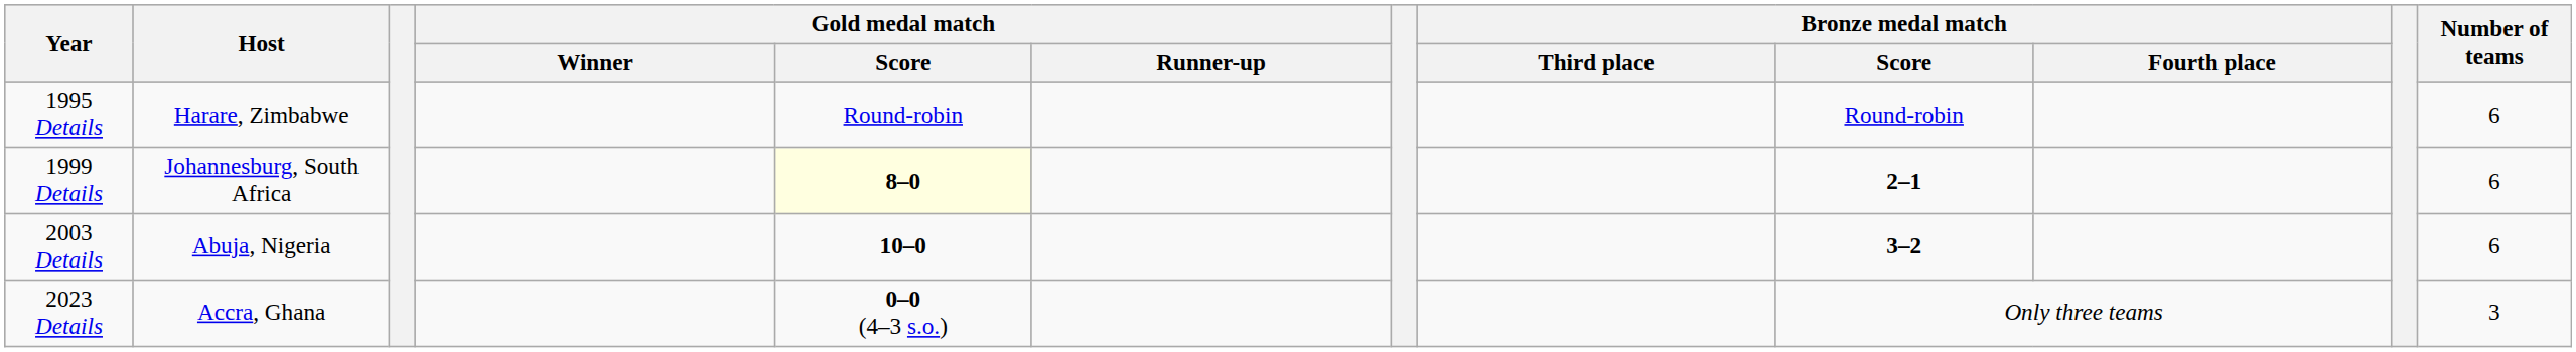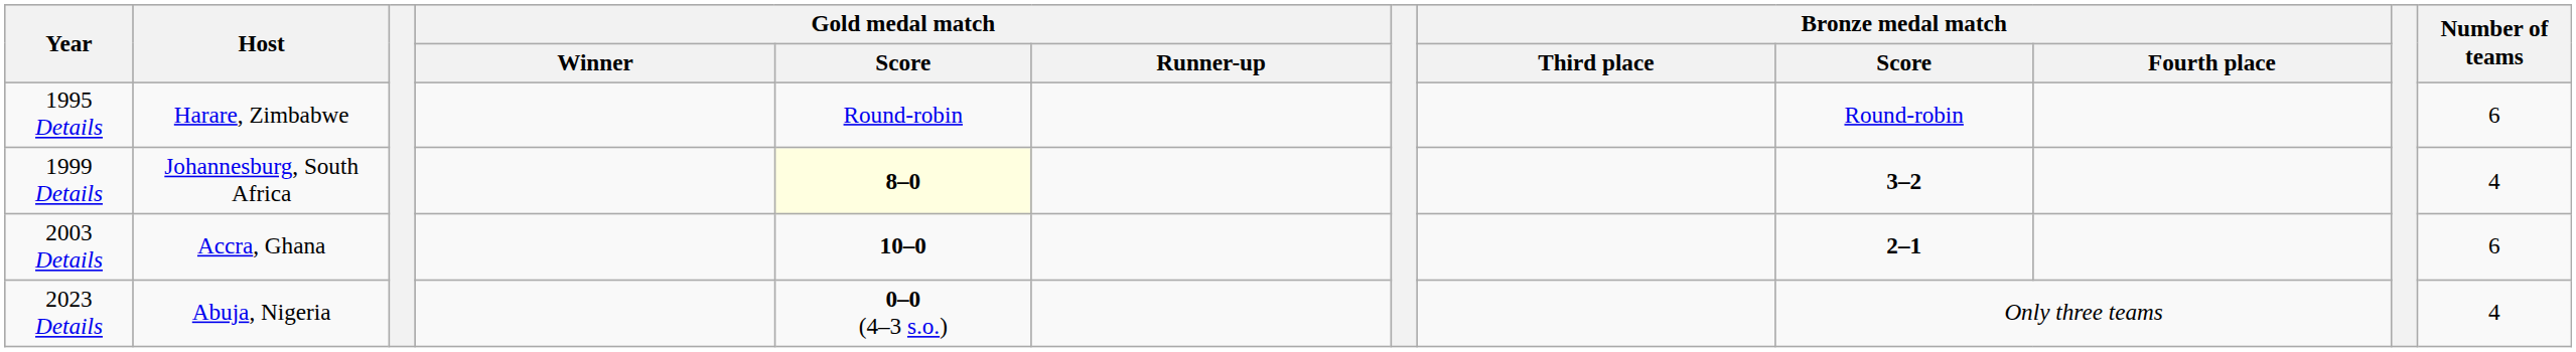1999 Details | Bronze medal match / Score: 2–1 -> 3–2
1999 Details | Number of teams: 6 -> 4
2003 Details | Host: Abuja, Nigeria -> Accra, Ghana
2003 Details | Bronze medal match / Score: 3–2 -> 2–1
2023 Details | Host: Accra, Ghana -> Abuja, Nigeria
2023 Details | Number of teams: 3 -> 4
